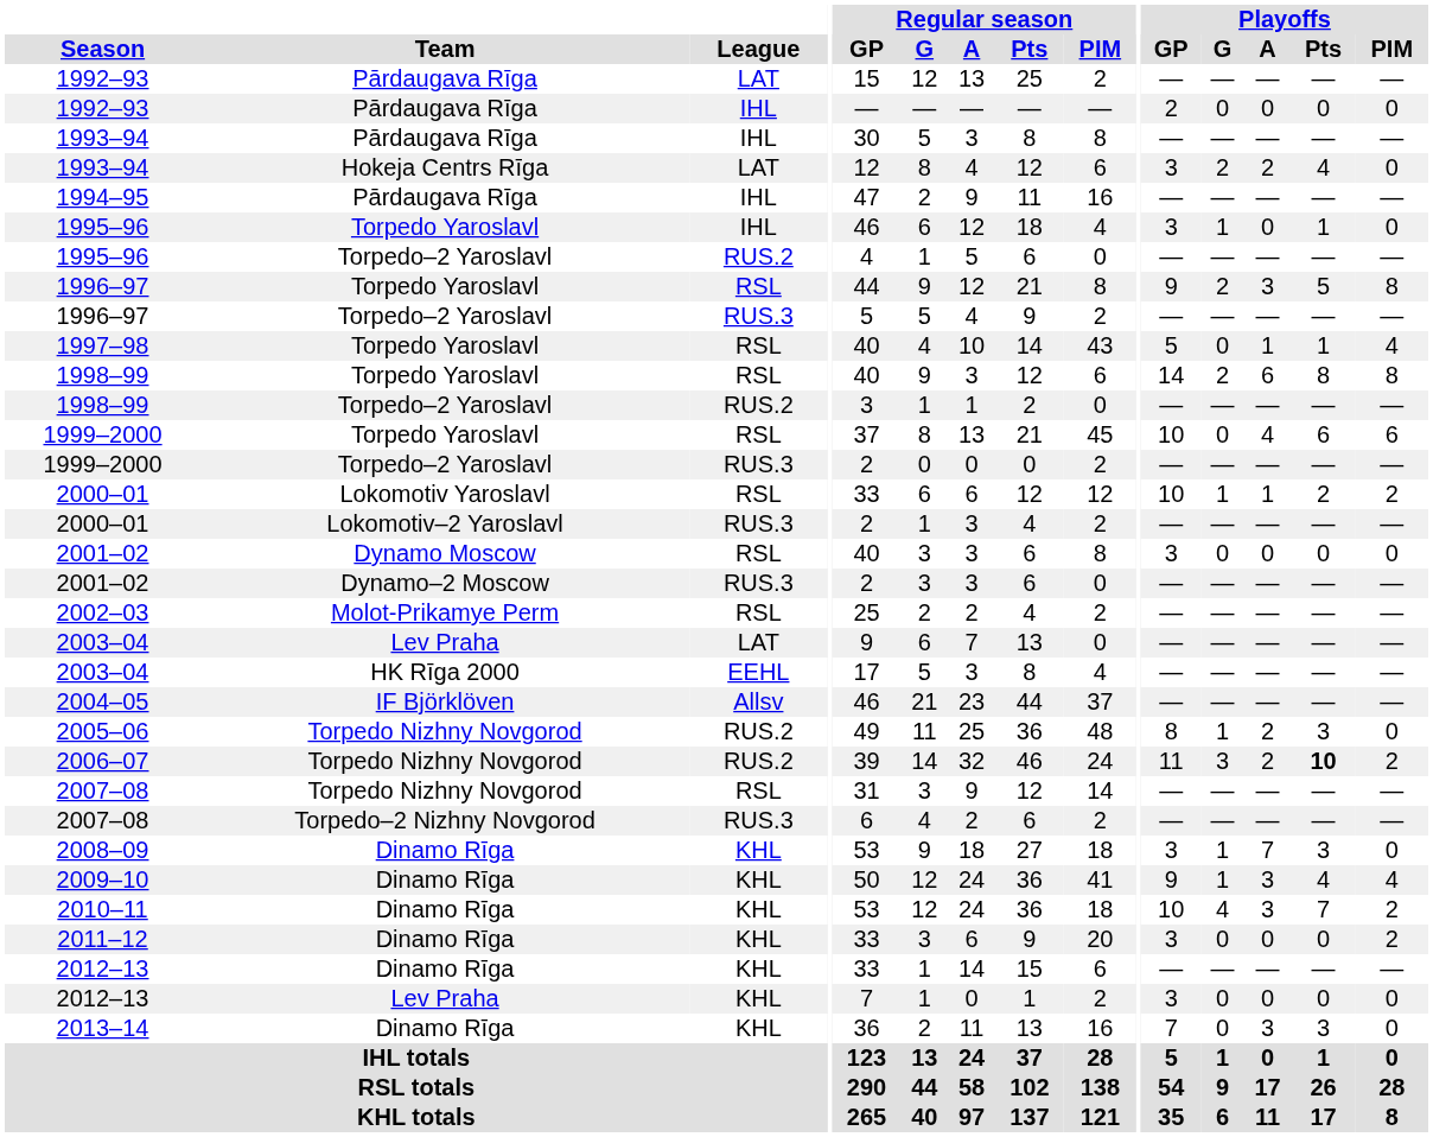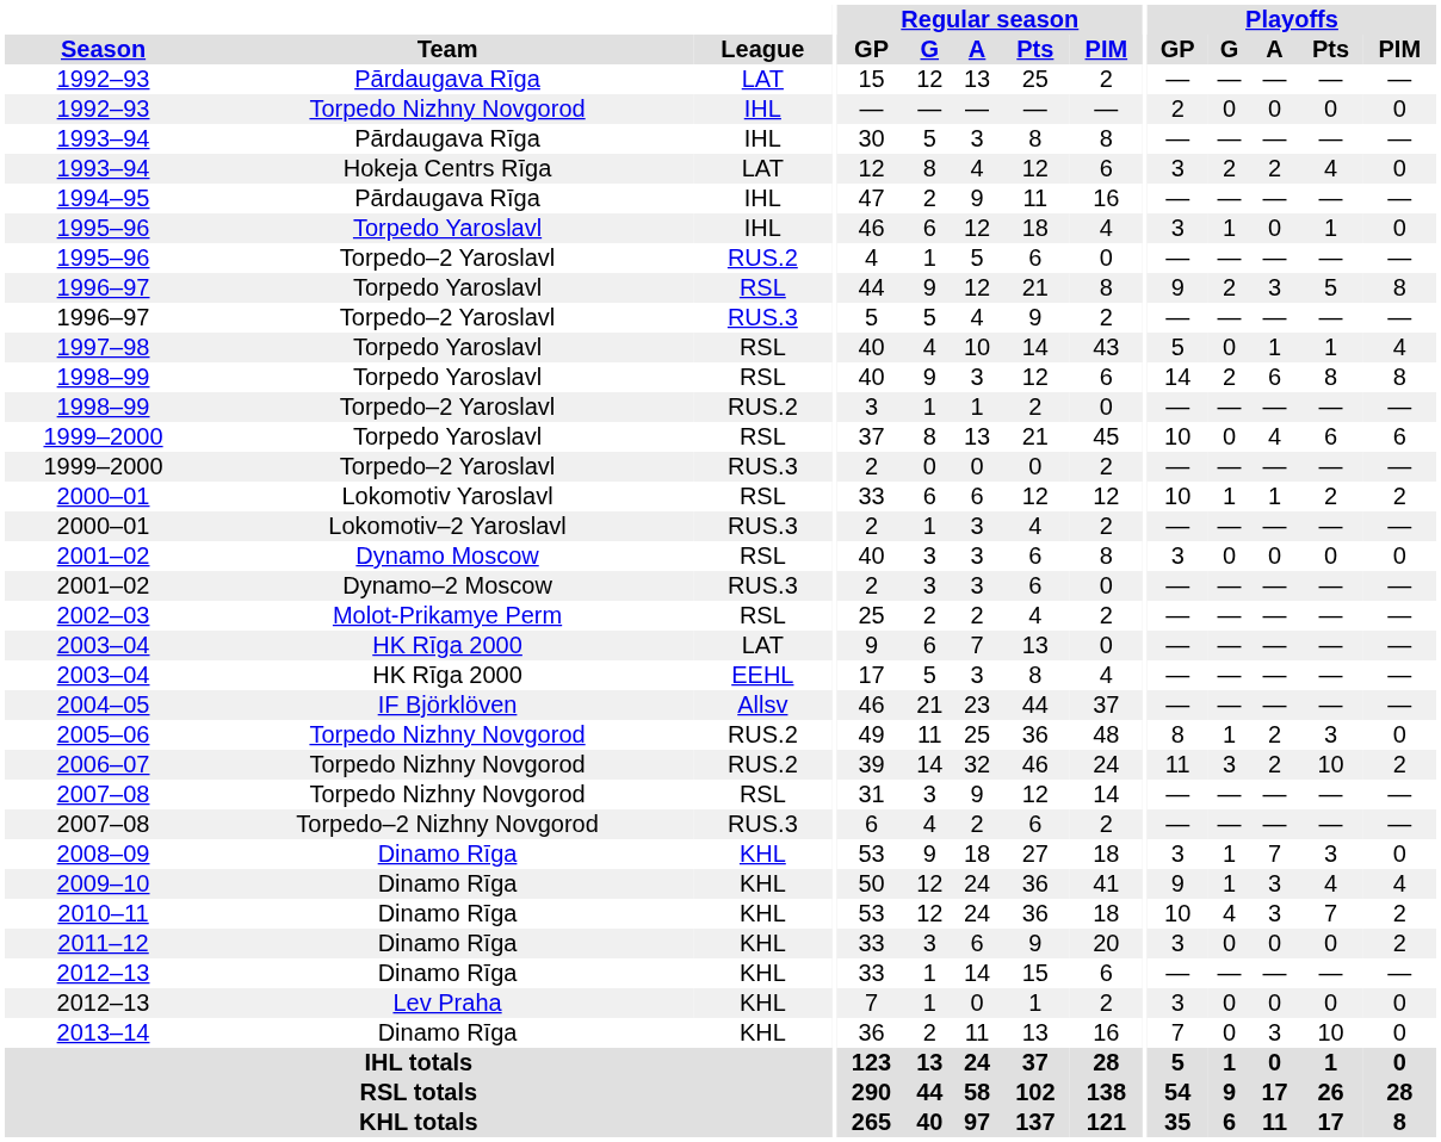1992–93 / IHL | Team: Pārdaugava Rīga -> Torpedo Nizhny Novgorod
2003–04 / LAT | Team: Lev Praha -> HK Rīga 2000
2006–07 | Playoffs / Pts: bold -> normal
2013–14 | Playoffs / Pts: 3 -> 10
